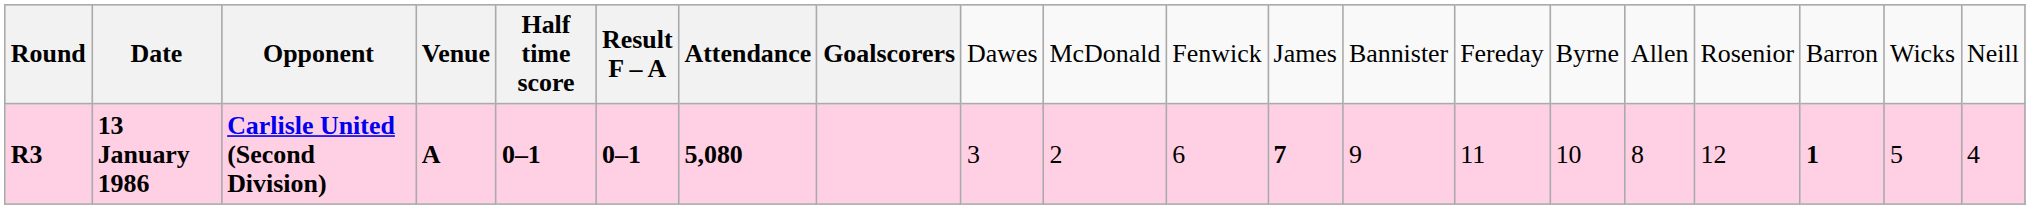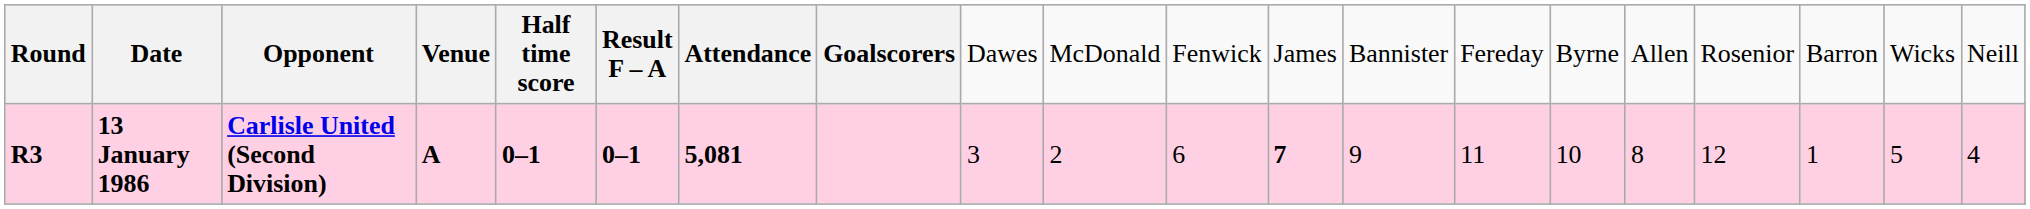13 January 1986 | column 7: 5,080 -> 5,081
13 January 1986 | column 18: bold -> normal
